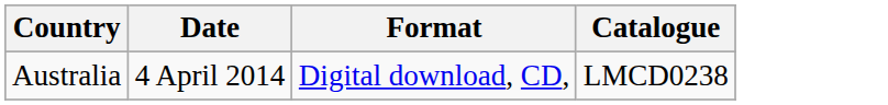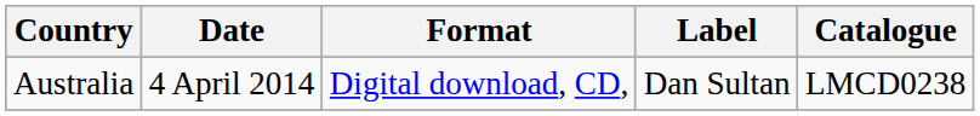+ column: Label | Dan Sultan
